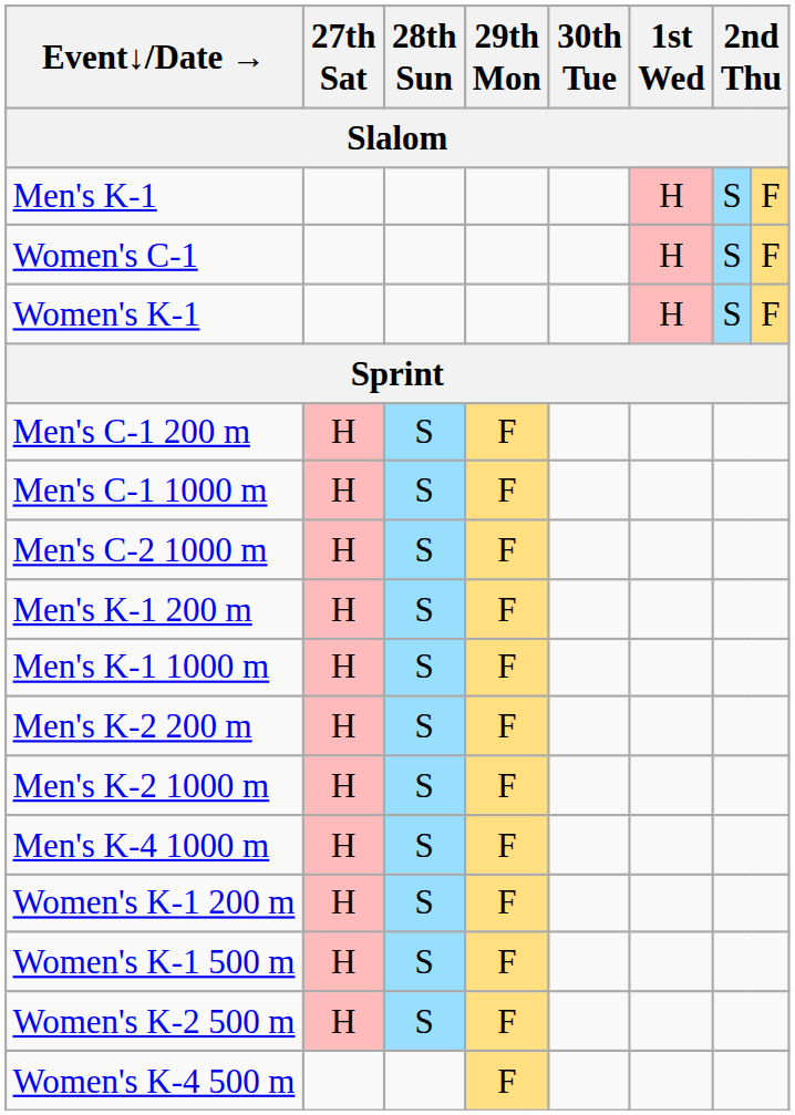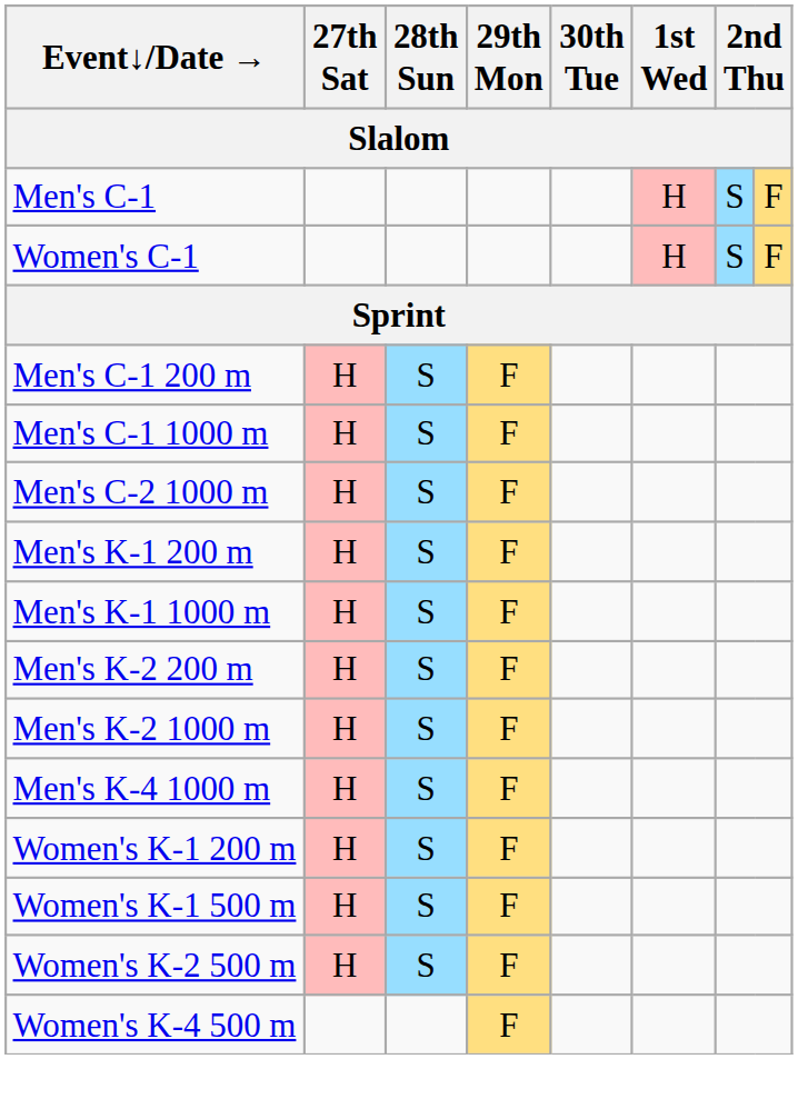+ row: Men's C-1 | H | S | F
- row: Men's K-1 | H | S | F
- row: Women's K-1 | H | S | F
